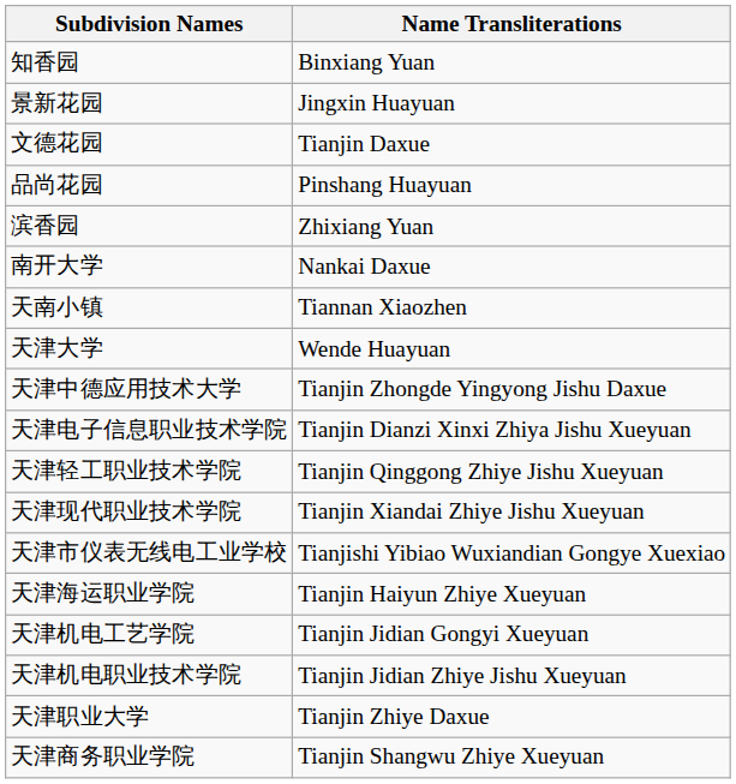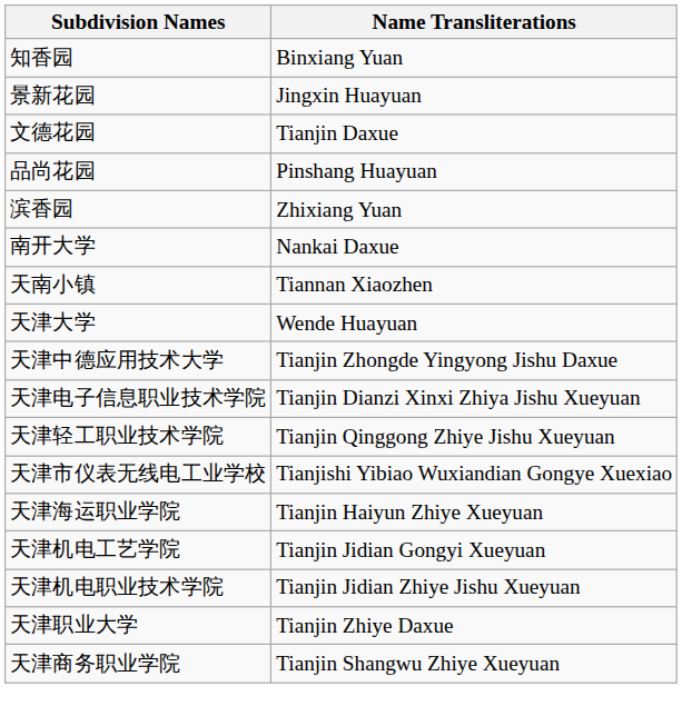- row: 天津现代职业技术学院 | Tianjin Xiandai Zhiye Jishu Xueyuan
